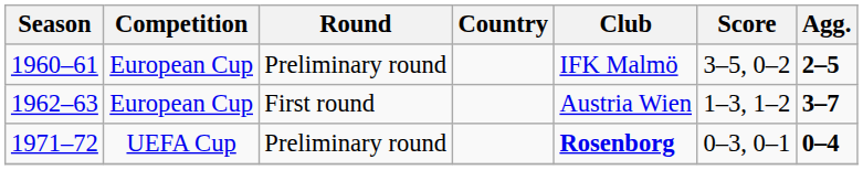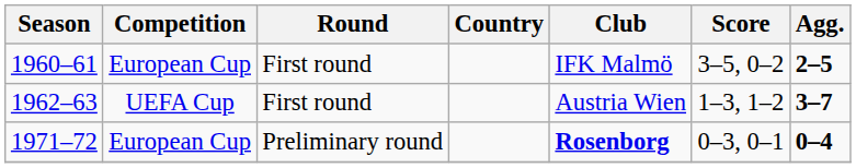1960–61 | Round: Preliminary round -> First round
1962–63 | Competition: European Cup -> UEFA Cup
1971–72 | Competition: UEFA Cup -> European Cup
